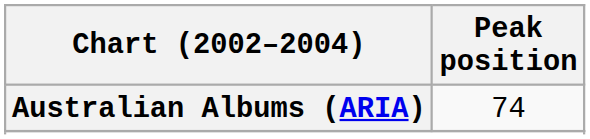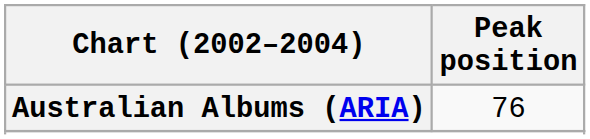Australian Albums (ARIA) | Peak position: 74 -> 76
